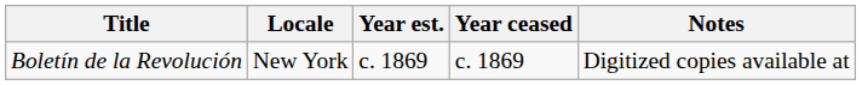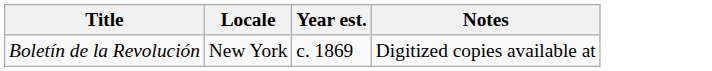- column: Year ceased | c. 1869
